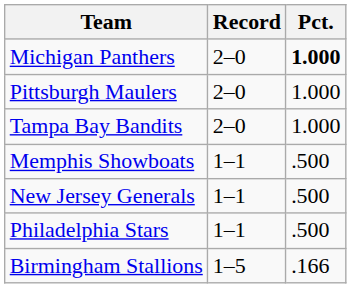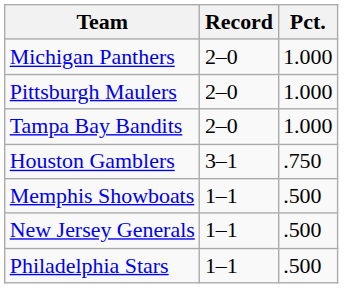Michigan Panthers | Pct.: bold -> normal
+ row: Houston Gamblers | 3–1 | .750
- row: Birmingham Stallions | 1–5 | .166
